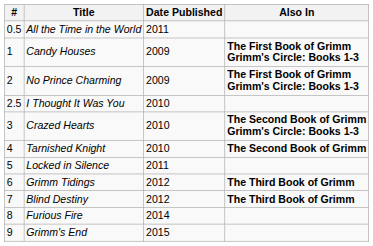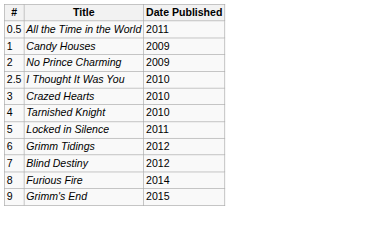- column: Also In | The First Book of Grimm Grimm's Circle: Books 1-3 | The First Book of Grimm Grimm's Circle: Books 1-3 | The Second Book of Grimm Grimm's Circle: Books 1-3 | The Second Book of Grimm | The Third Book of Grimm | The Third Book of Grimm
